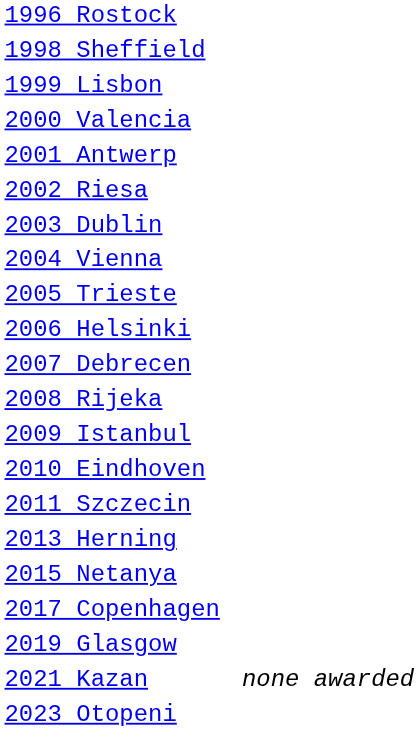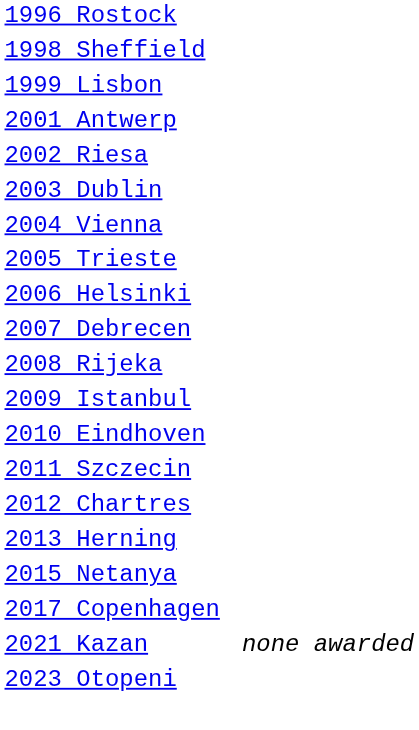- row: 2000 Valencia
+ row: 2012 Chartres
- row: 2019 Glasgow
